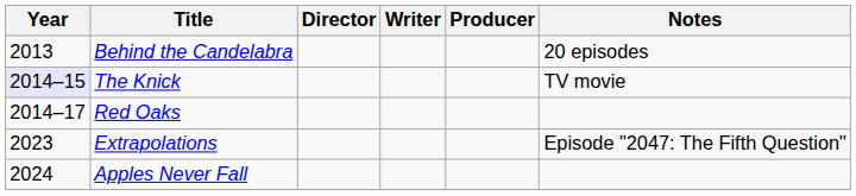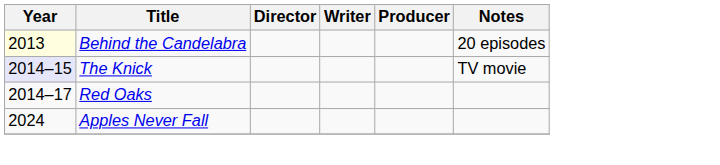Behind the Candelabra | Year: no background -> lightyellow background
- row: 2023 | Extrapolations | Episode "2047: The Fifth Question"
